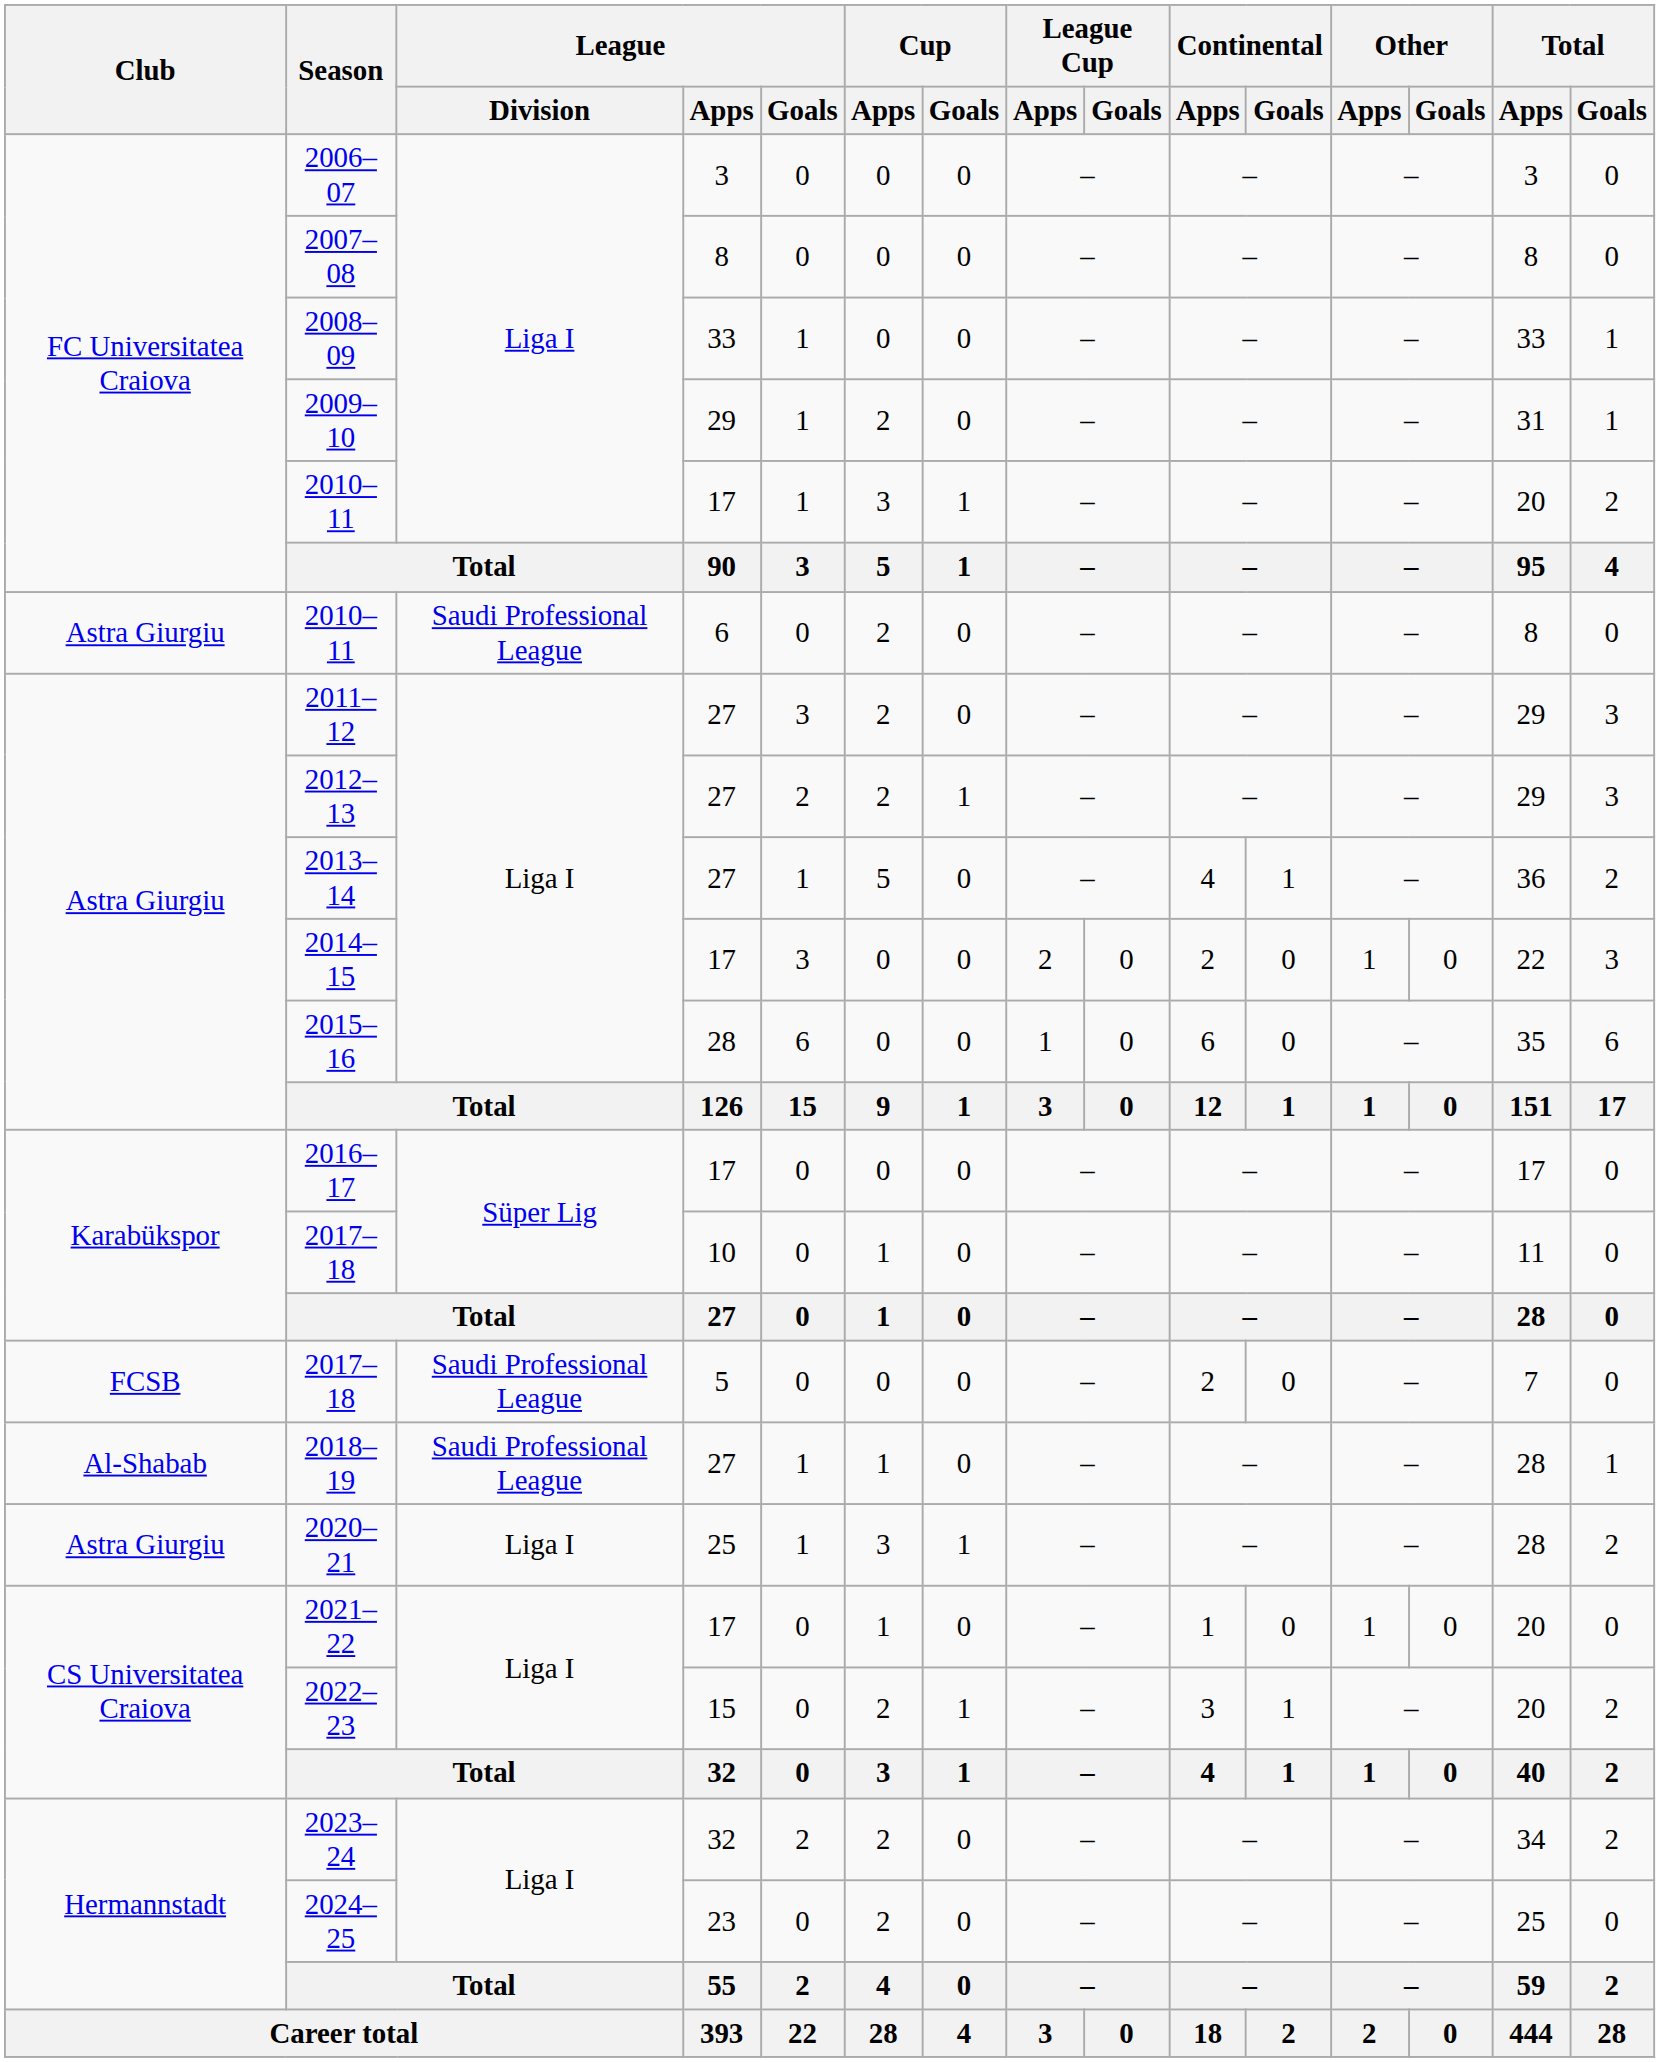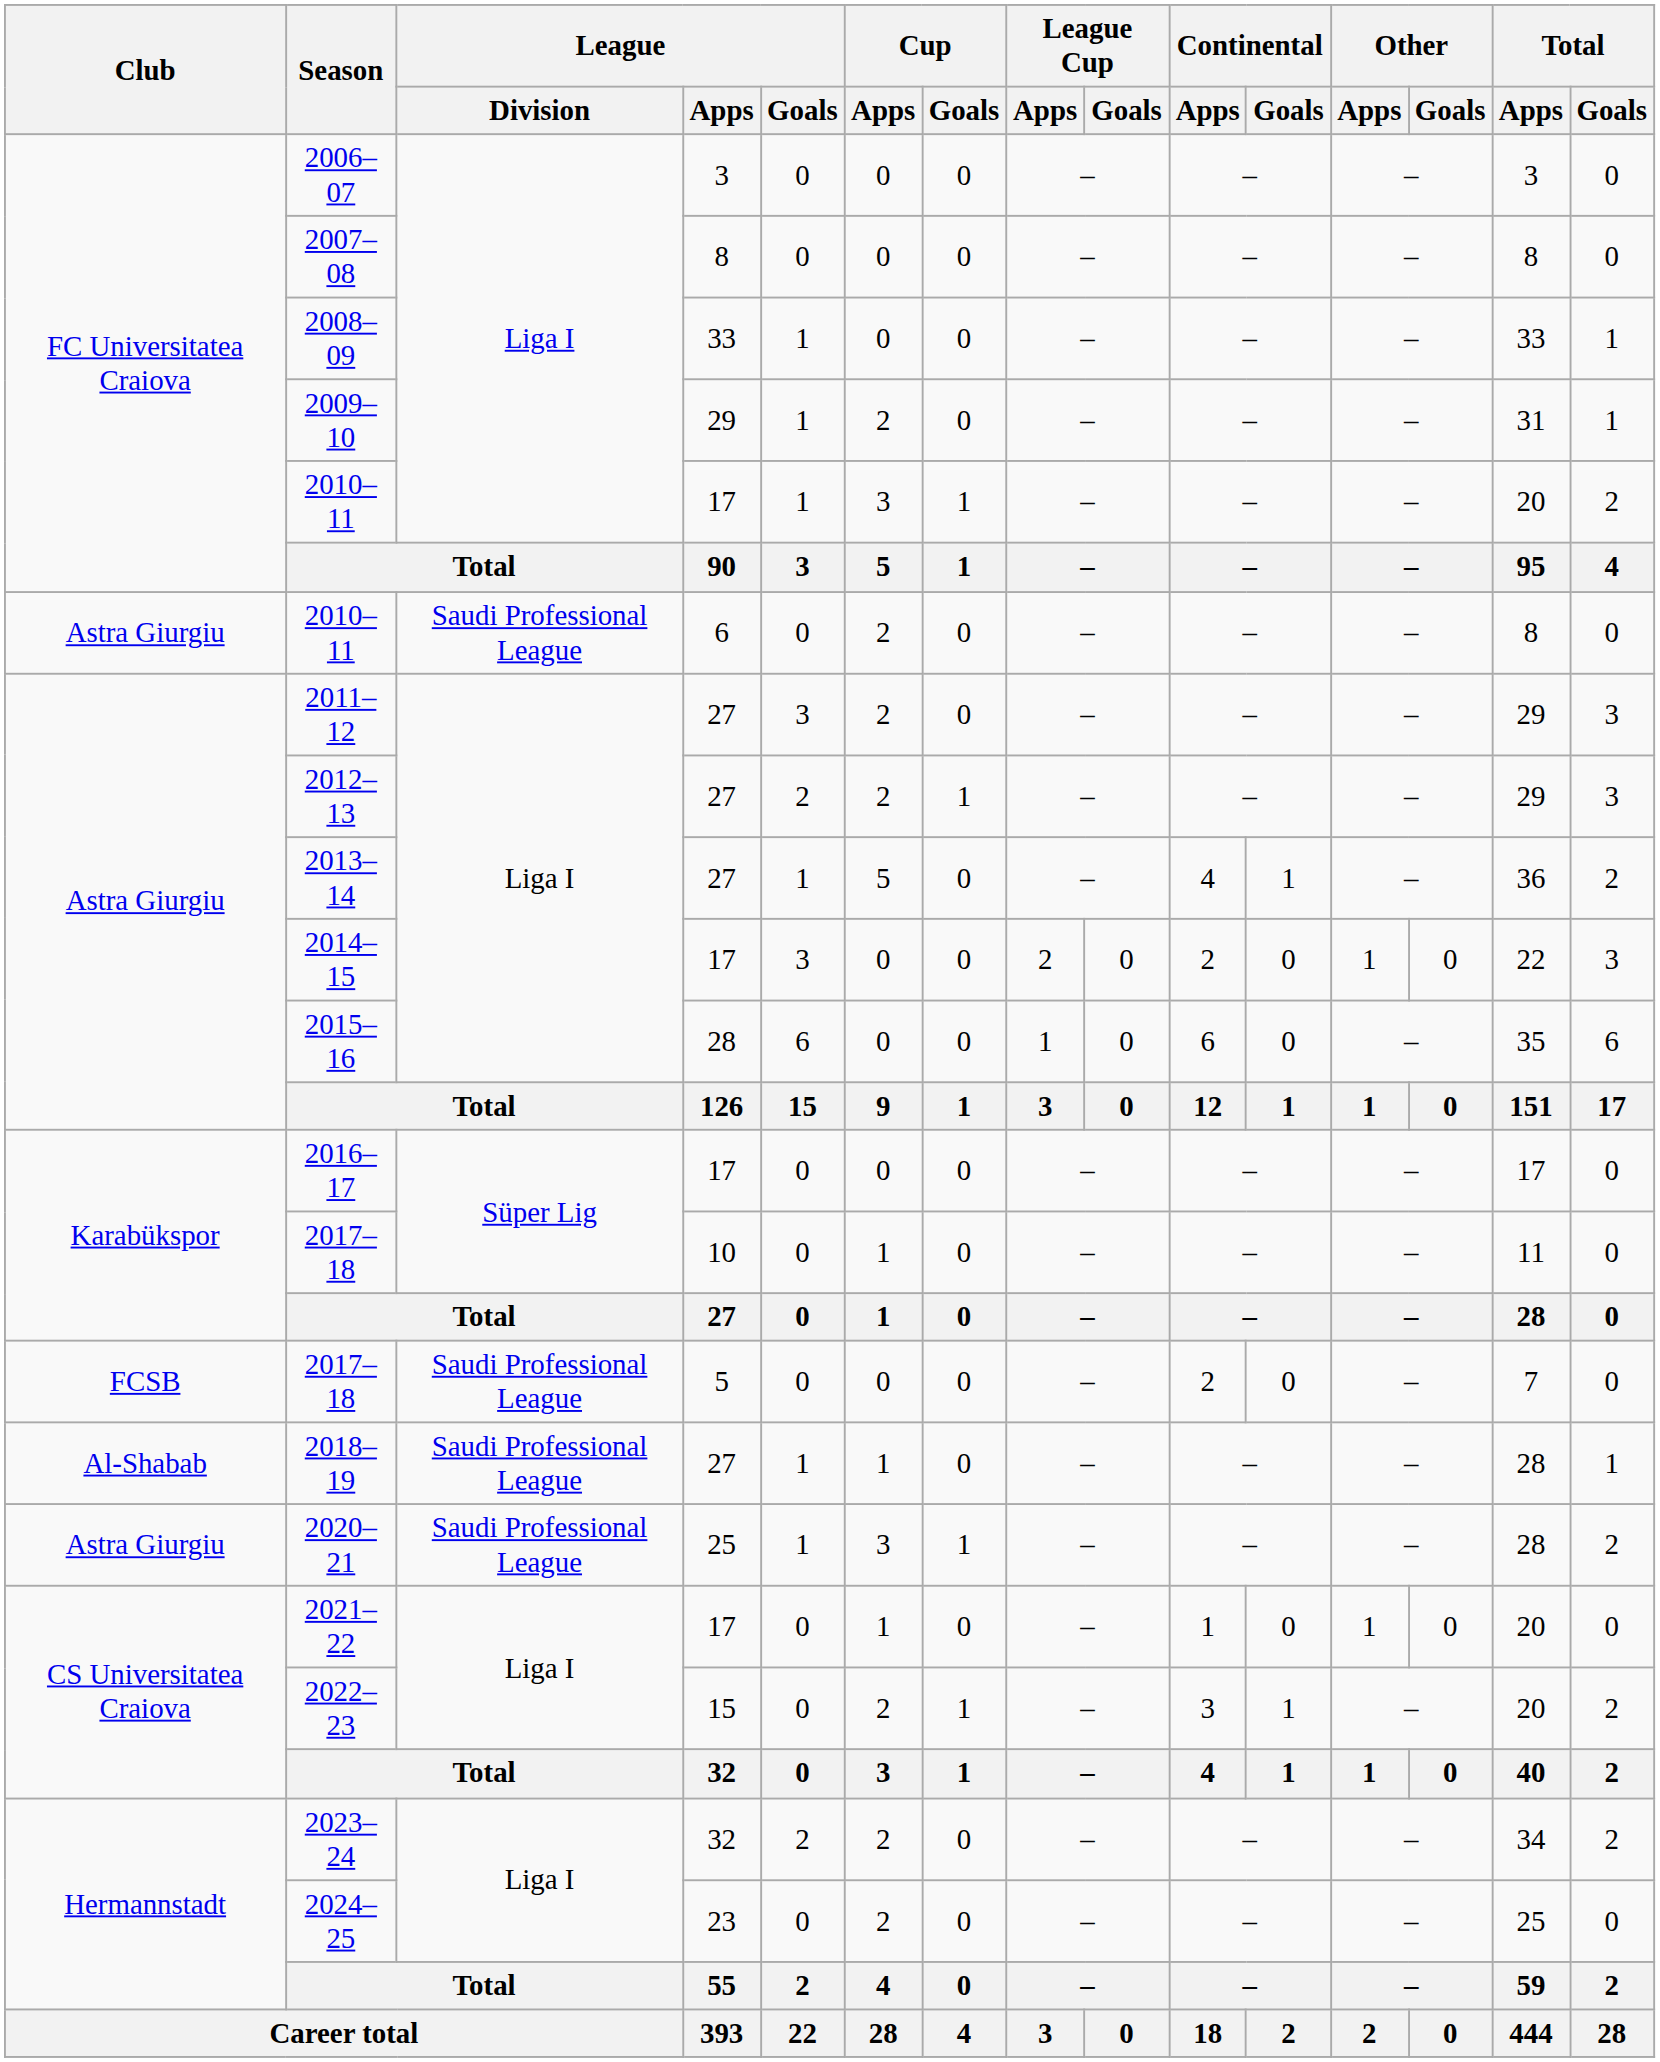2020–21 | League / Division: Liga I -> Saudi Professional League
